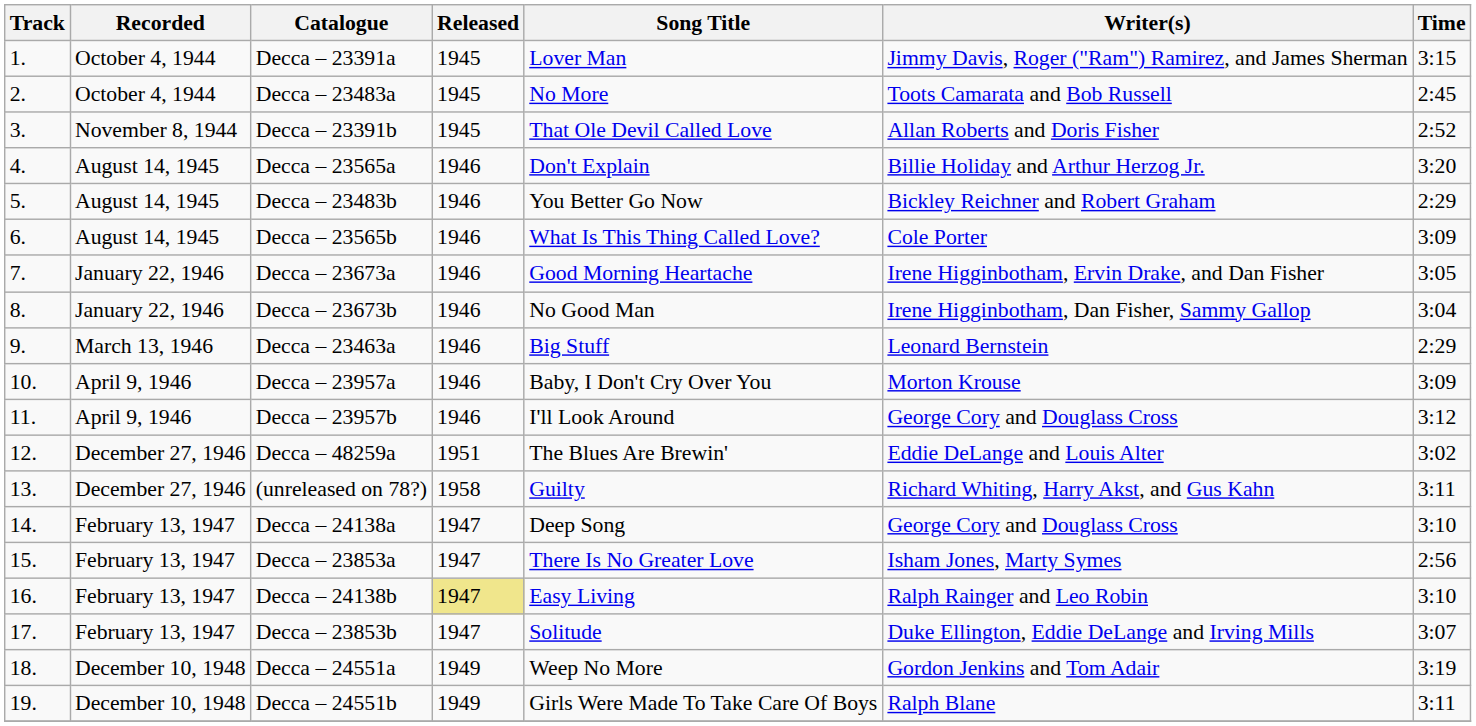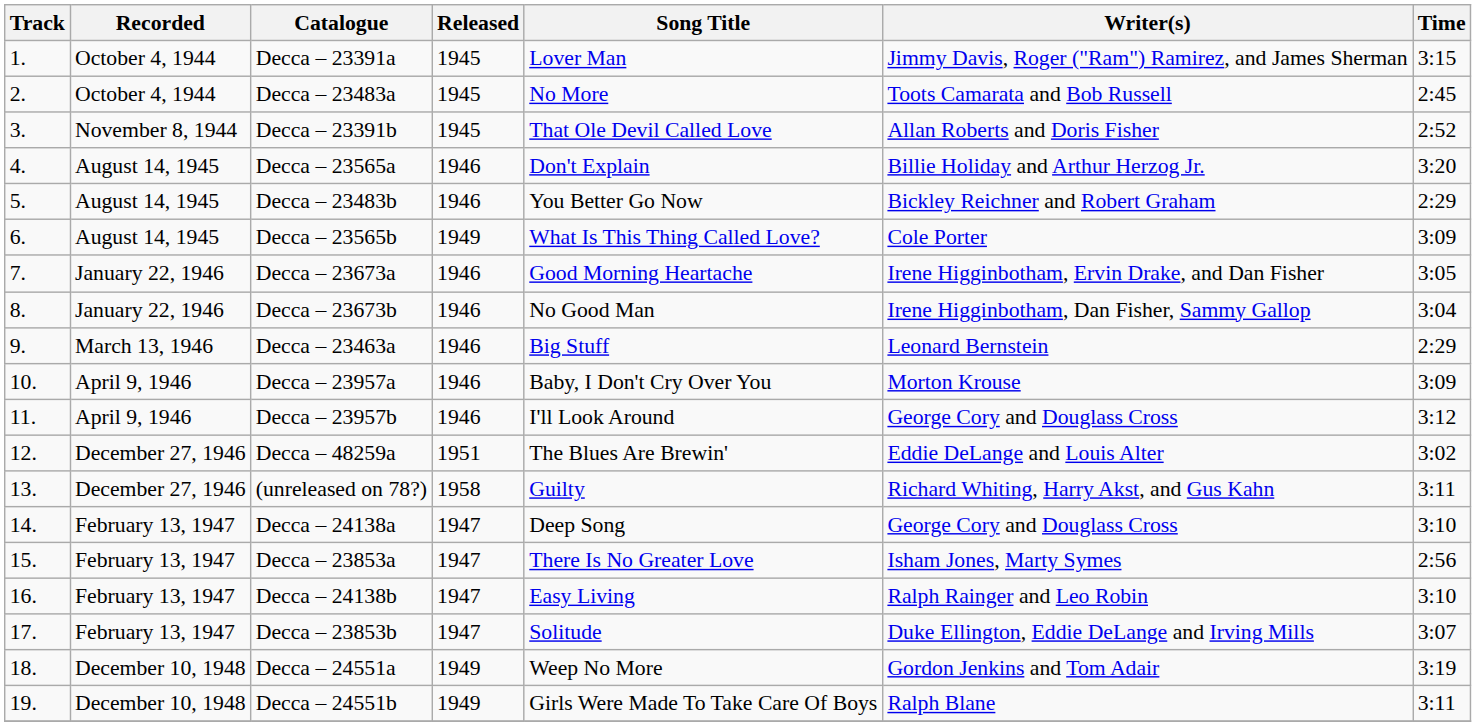Decca – 23565b | Released: 1946 -> 1949
Decca – 24138b | Released: khaki background -> no background
